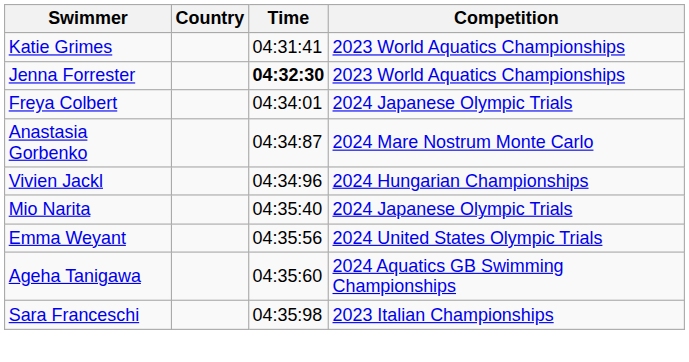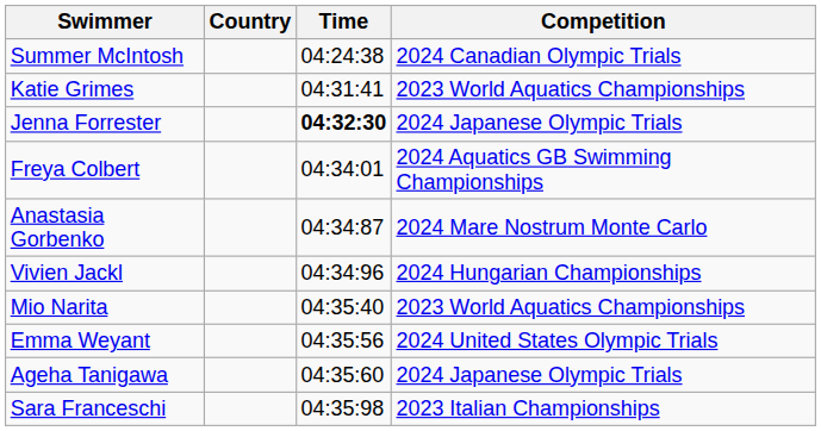+ row: Summer McIntosh | 04:24:38 | 2024 Canadian Olympic Trials
Jenna Forrester | Competition: 2023 World Aquatics Championships -> 2024 Japanese Olympic Trials
Freya Colbert | Competition: 2024 Japanese Olympic Trials -> 2024 Aquatics GB Swimming Championships
Mio Narita | Competition: 2024 Japanese Olympic Trials -> 2023 World Aquatics Championships
Ageha Tanigawa | Competition: 2024 Aquatics GB Swimming Championships -> 2024 Japanese Olympic Trials
